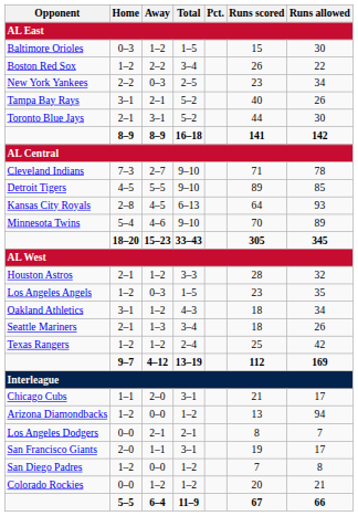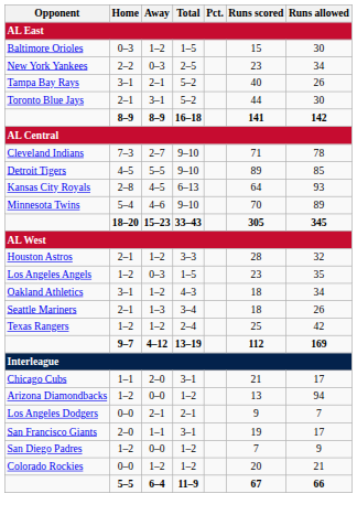- row: Boston Red Sox | 1–2 | 2–2 | 3–4 | 26 | 22
Los Angeles Dodgers | Runs scored: 8 -> 9
San Diego Padres | Runs allowed: 8 -> 9
